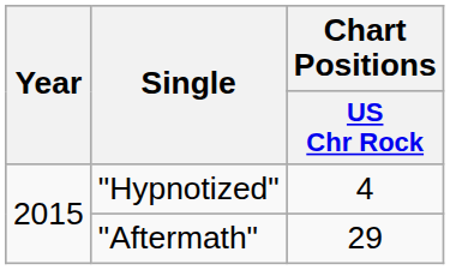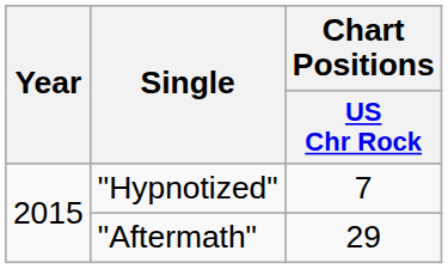"Hypnotized" | Chart Positions / US Chr Rock: 4 -> 7
